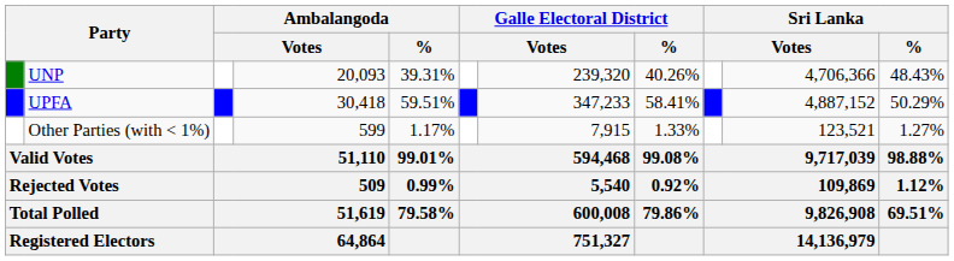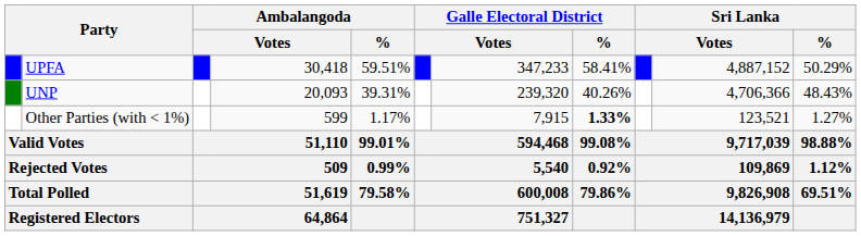rows swapped: UPFA <-> UNP
Other Parties (with < 1%) | Galle Electoral District / %: normal -> bold
